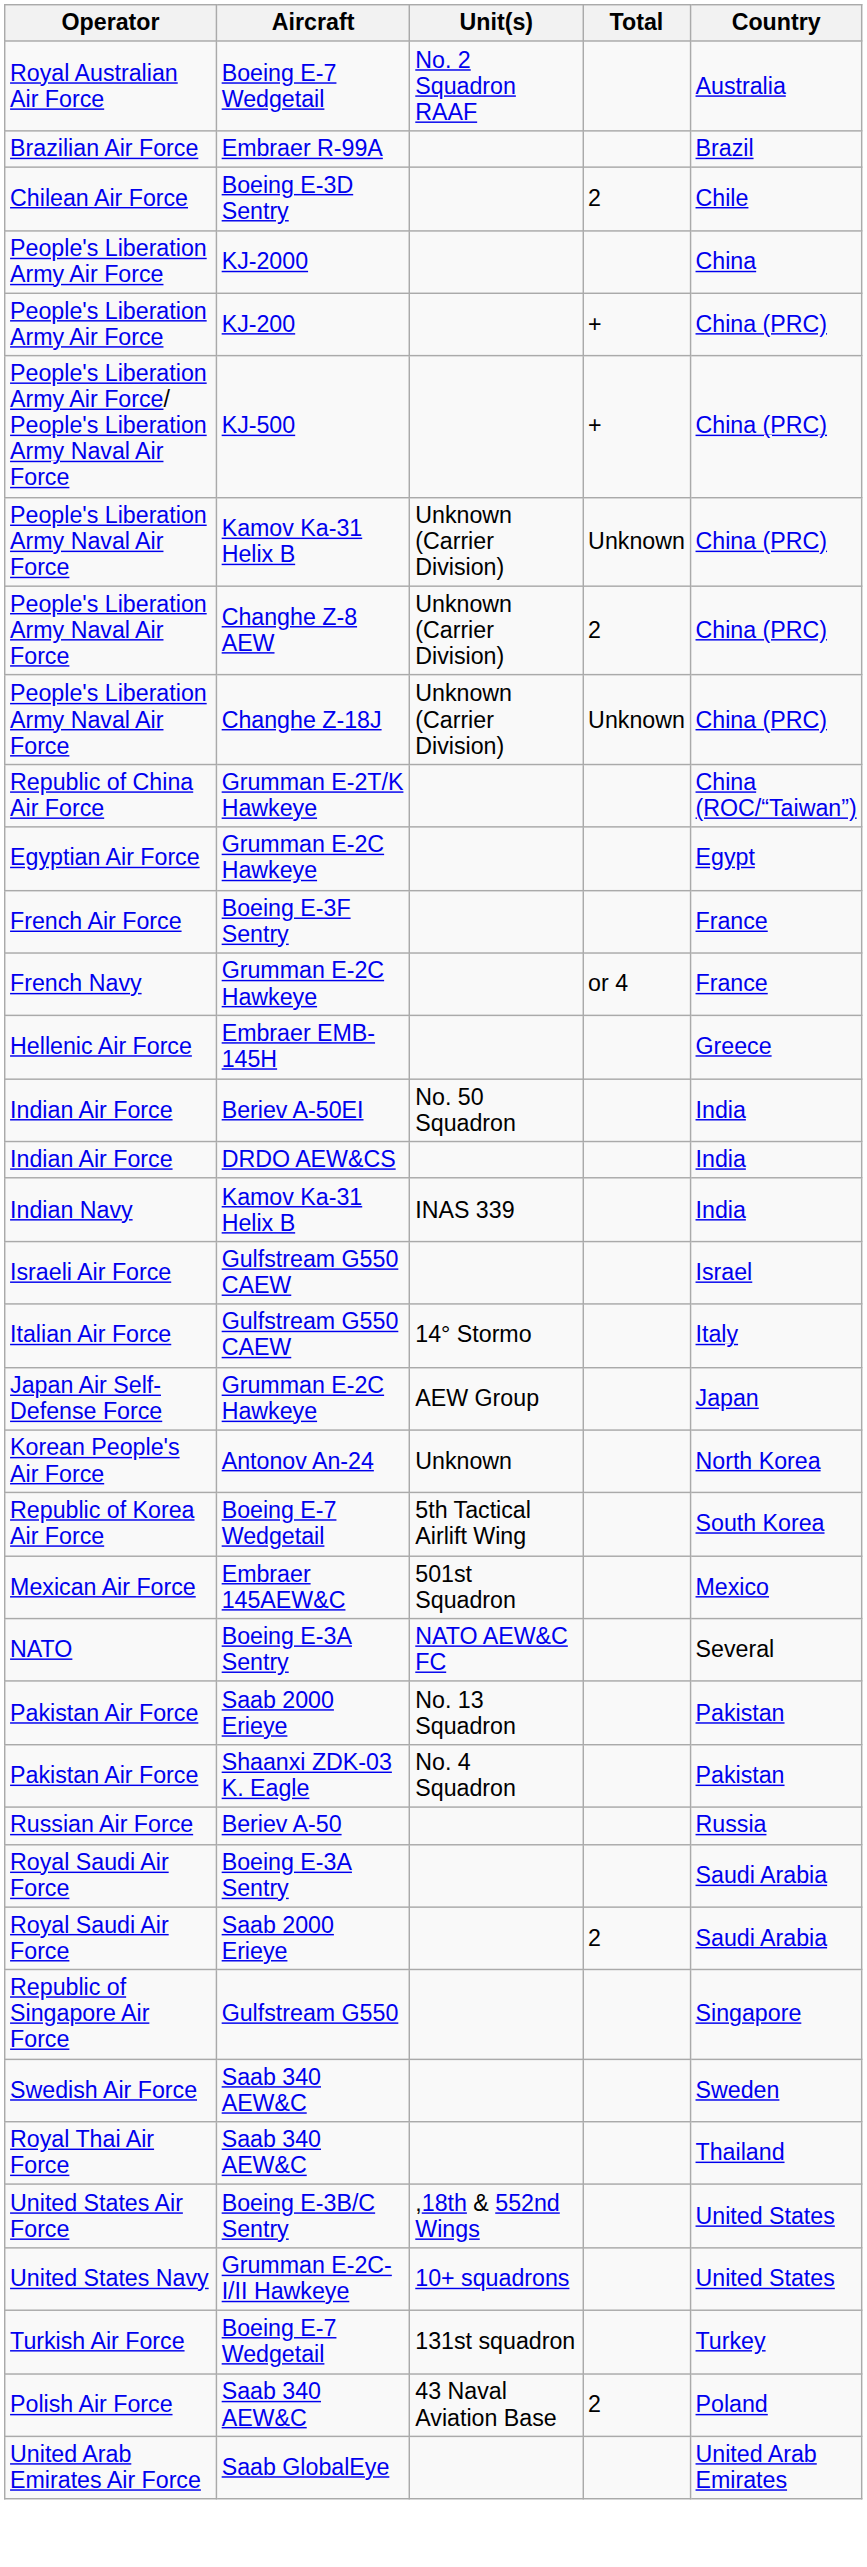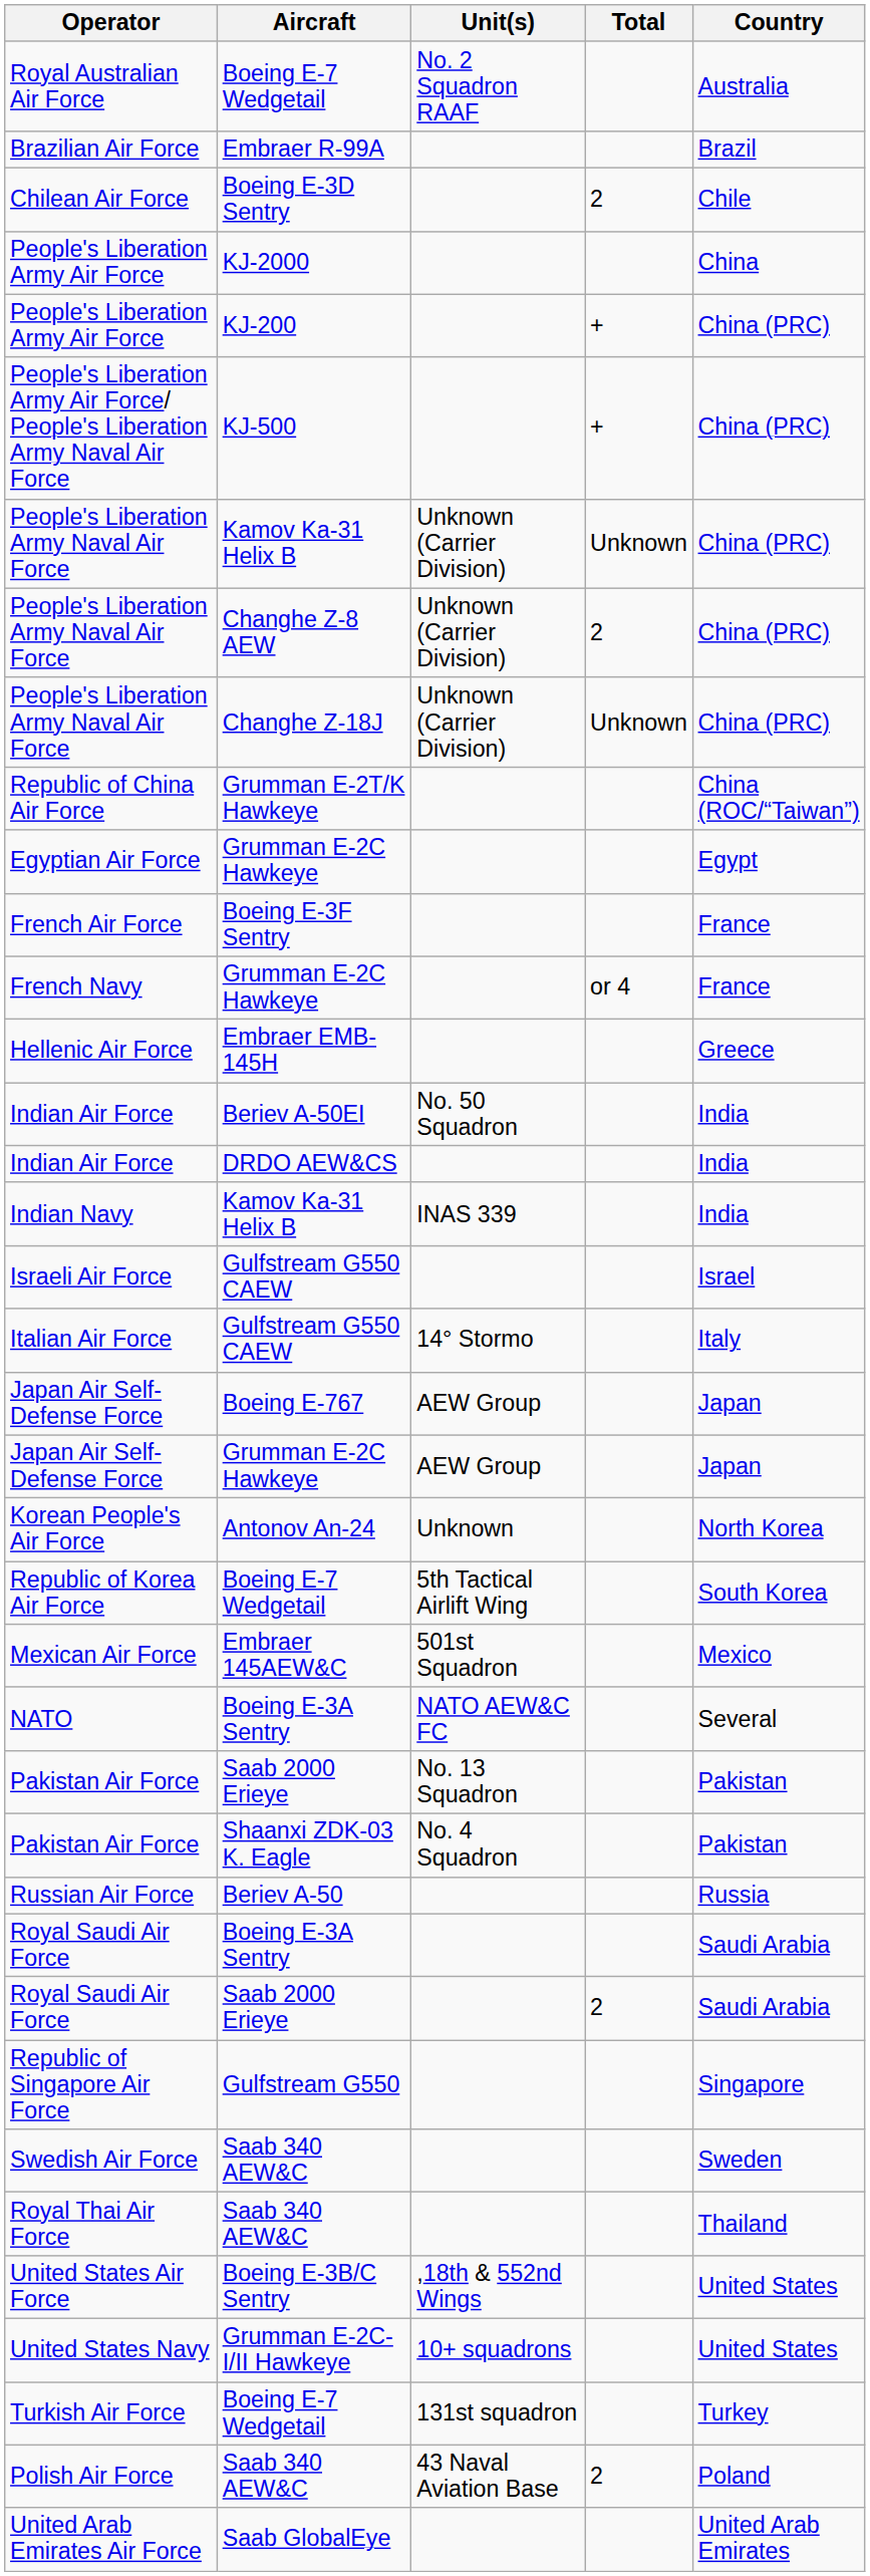+ row: Japan Air Self-Defense Force | Boeing E-767 | AEW Group | Japan
